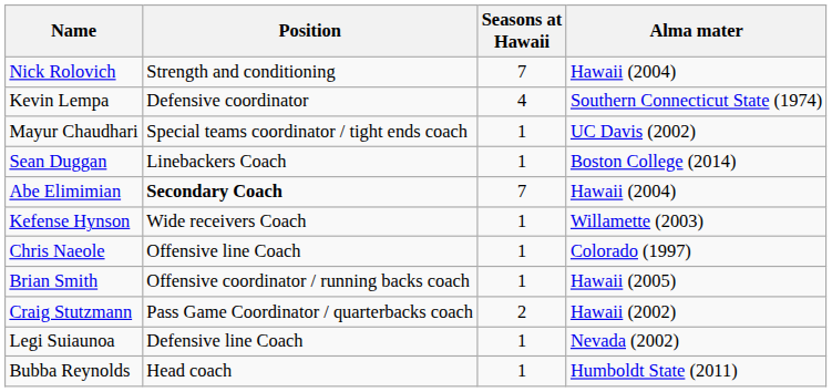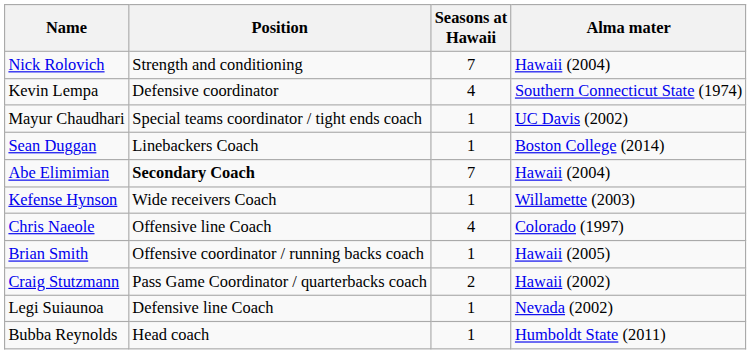Chris Naeole | Seasons at Hawaii: 1 -> 4
